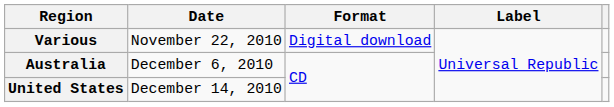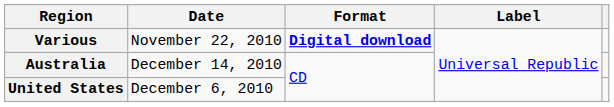Various | Format: normal -> bold
Australia | Date: December 6, 2010 -> December 14, 2010
United States | Date: December 14, 2010 -> December 6, 2010
